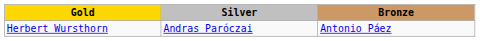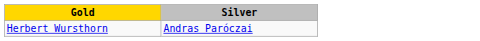- column: Bronze | Antonio Páez
